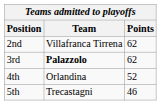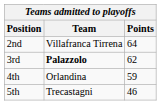2nd | Points: 62 -> 64
4th | Points: 52 -> 59
